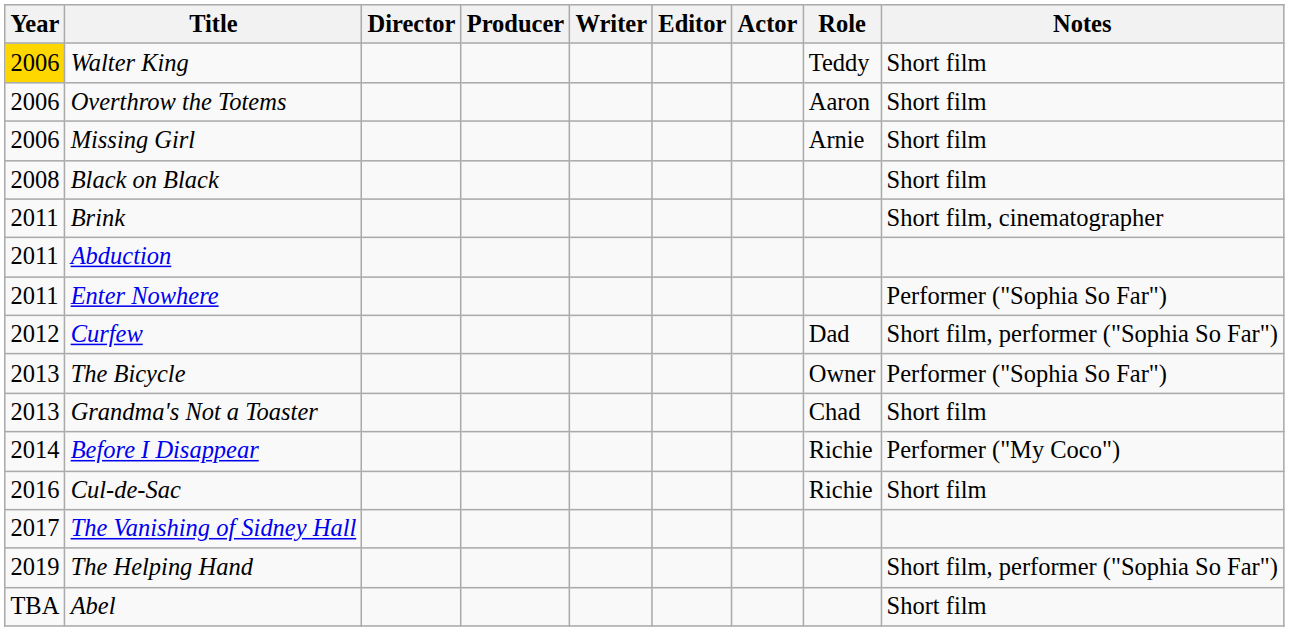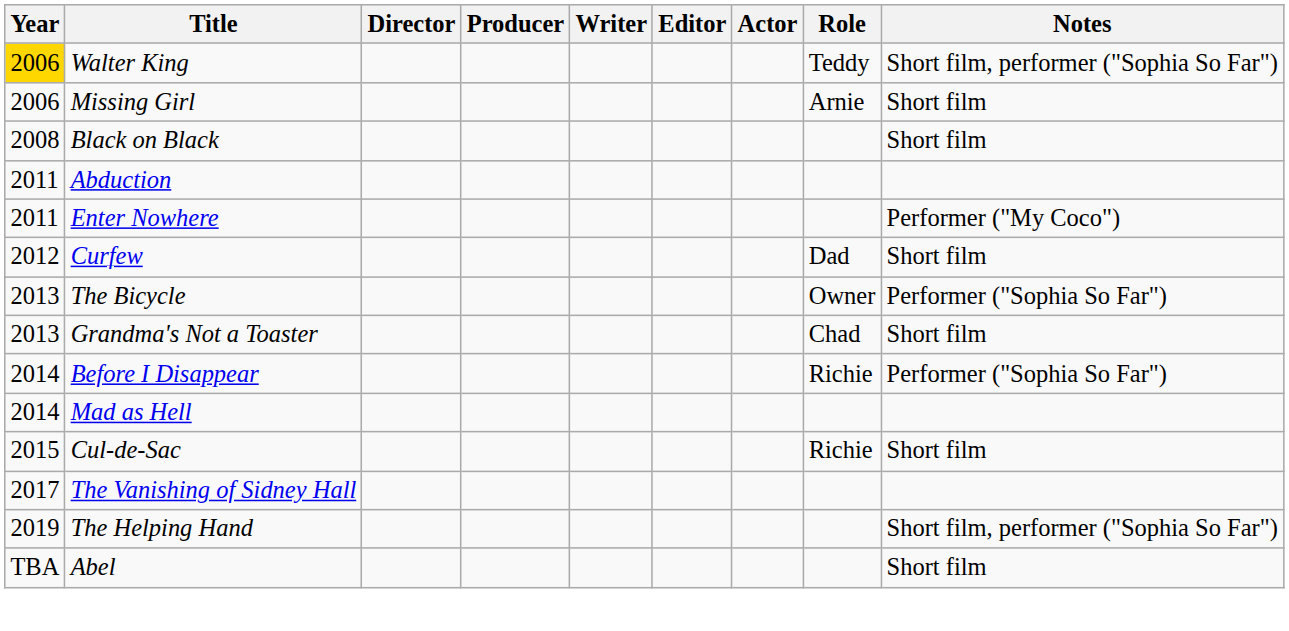Walter King | Notes: Short film -> Short film, performer ("Sophia So Far")
- row: 2006 | Overthrow the Totems | Aaron | Short film
- row: 2011 | Brink | Short film, cinematographer
Enter Nowhere | Notes: Performer ("Sophia So Far") -> Performer ("My Coco")
Curfew | Notes: Short film, performer ("Sophia So Far") -> Short film
Before I Disappear | Notes: Performer ("My Coco") -> Performer ("Sophia So Far")
+ row: 2014 | Mad as Hell
Cul-de-Sac | Year: 2016 -> 2015
